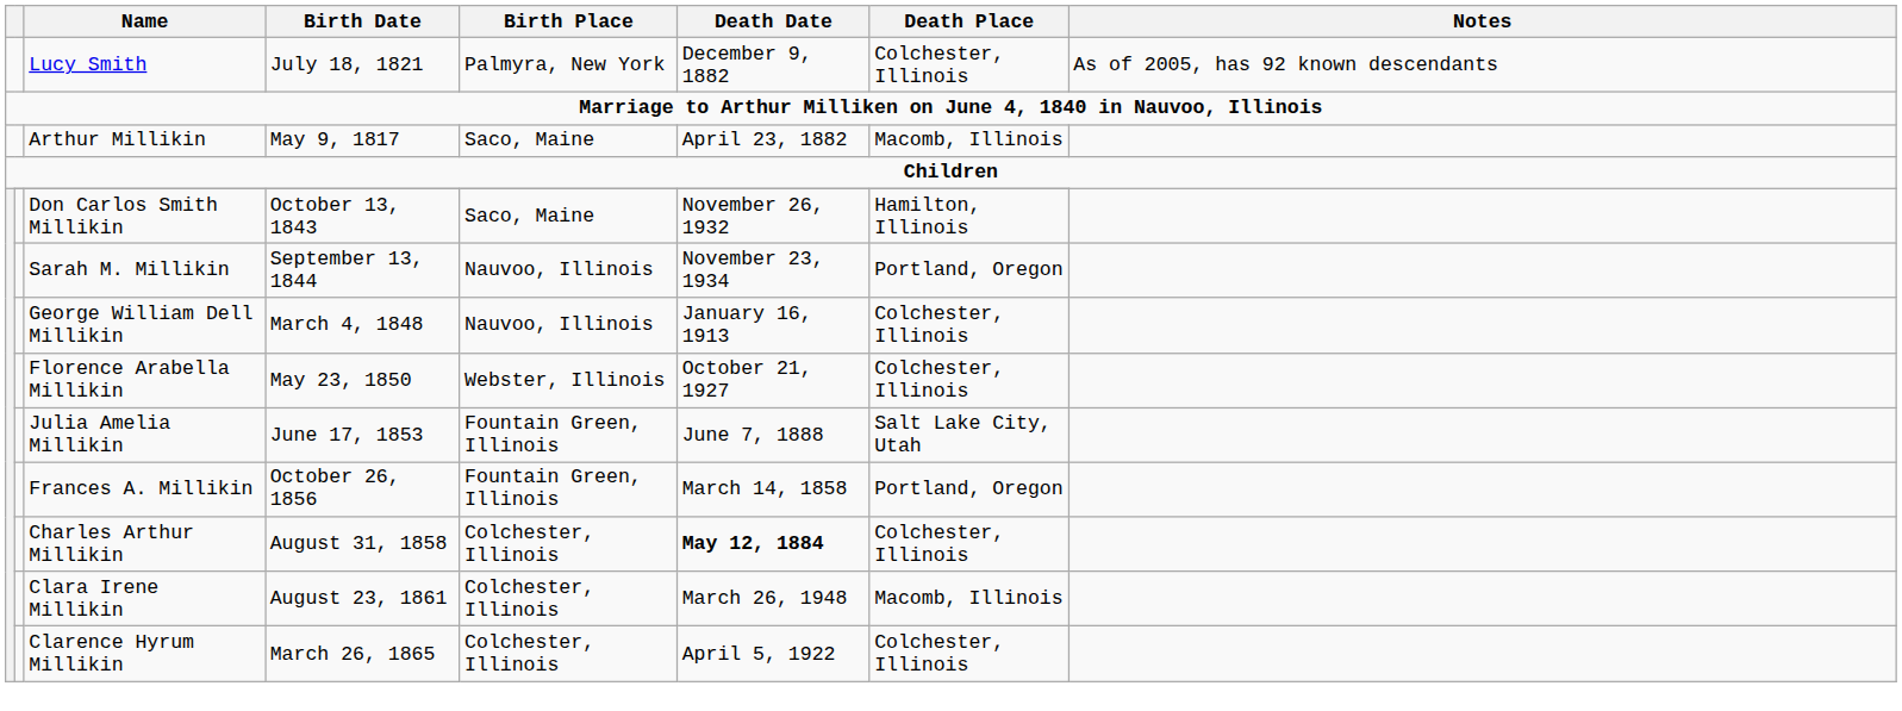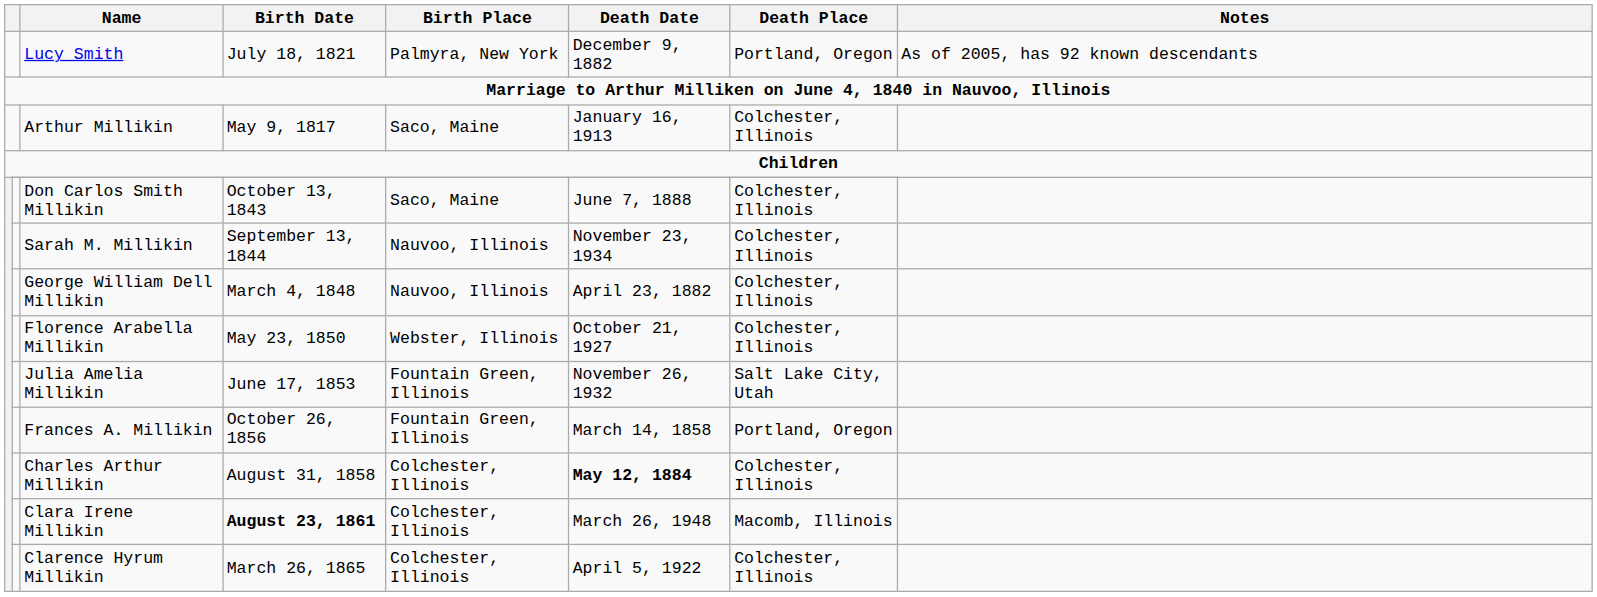Lucy Smith | Death Place: Colchester, Illinois -> Portland, Oregon
Arthur Millikin | Death Date: April 23, 1882 -> January 16, 1913
Arthur Millikin | Death Place: Macomb, Illinois -> Colchester, Illinois
Don Carlos Smith Millikin | Death Date: November 26, 1932 -> June 7, 1888
Don Carlos Smith Millikin | Death Place: Hamilton, Illinois -> Colchester, Illinois
Sarah M. Millikin | Death Place: Portland, Oregon -> Colchester, Illinois
George William Dell Millikin | Death Date: January 16, 1913 -> April 23, 1882
Julia Amelia Millikin | Death Date: June 7, 1888 -> November 26, 1932
Clara Irene Millikin | Birth Date: normal -> bold
